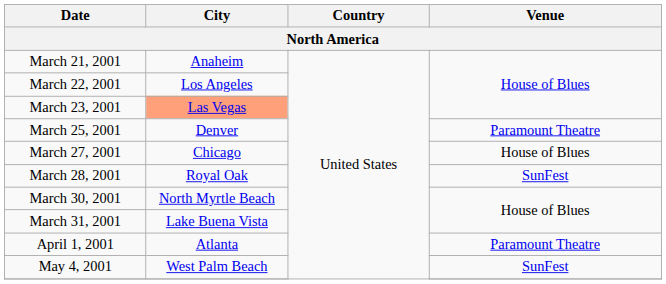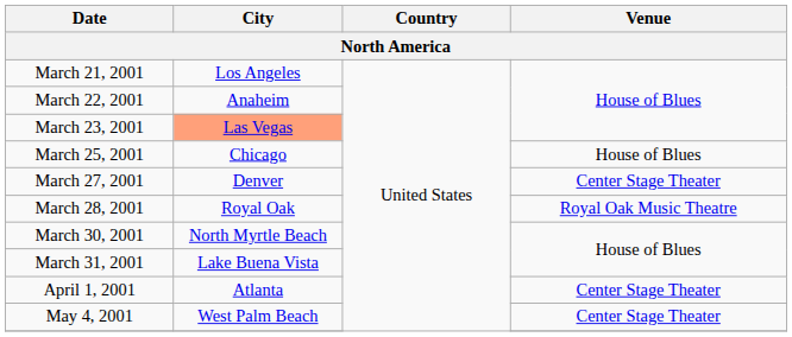March 21, 2001 | City: Anaheim -> Los Angeles
March 22, 2001 | City: Los Angeles -> Anaheim
March 25, 2001 | City: Denver -> Chicago
March 25, 2001 | Venue: Paramount Theatre -> House of Blues
March 27, 2001 | City: Chicago -> Denver
March 27, 2001 | Venue: House of Blues -> Center Stage Theater
March 28, 2001 | Venue: SunFest -> Royal Oak Music Theatre
April 1, 2001 | Venue: Paramount Theatre -> Center Stage Theater
May 4, 2001 | Venue: SunFest -> Center Stage Theater
